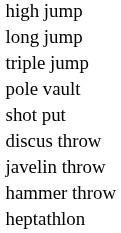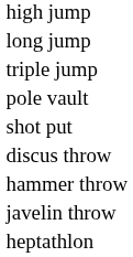rows swapped: hammer throw <-> javelin throw
